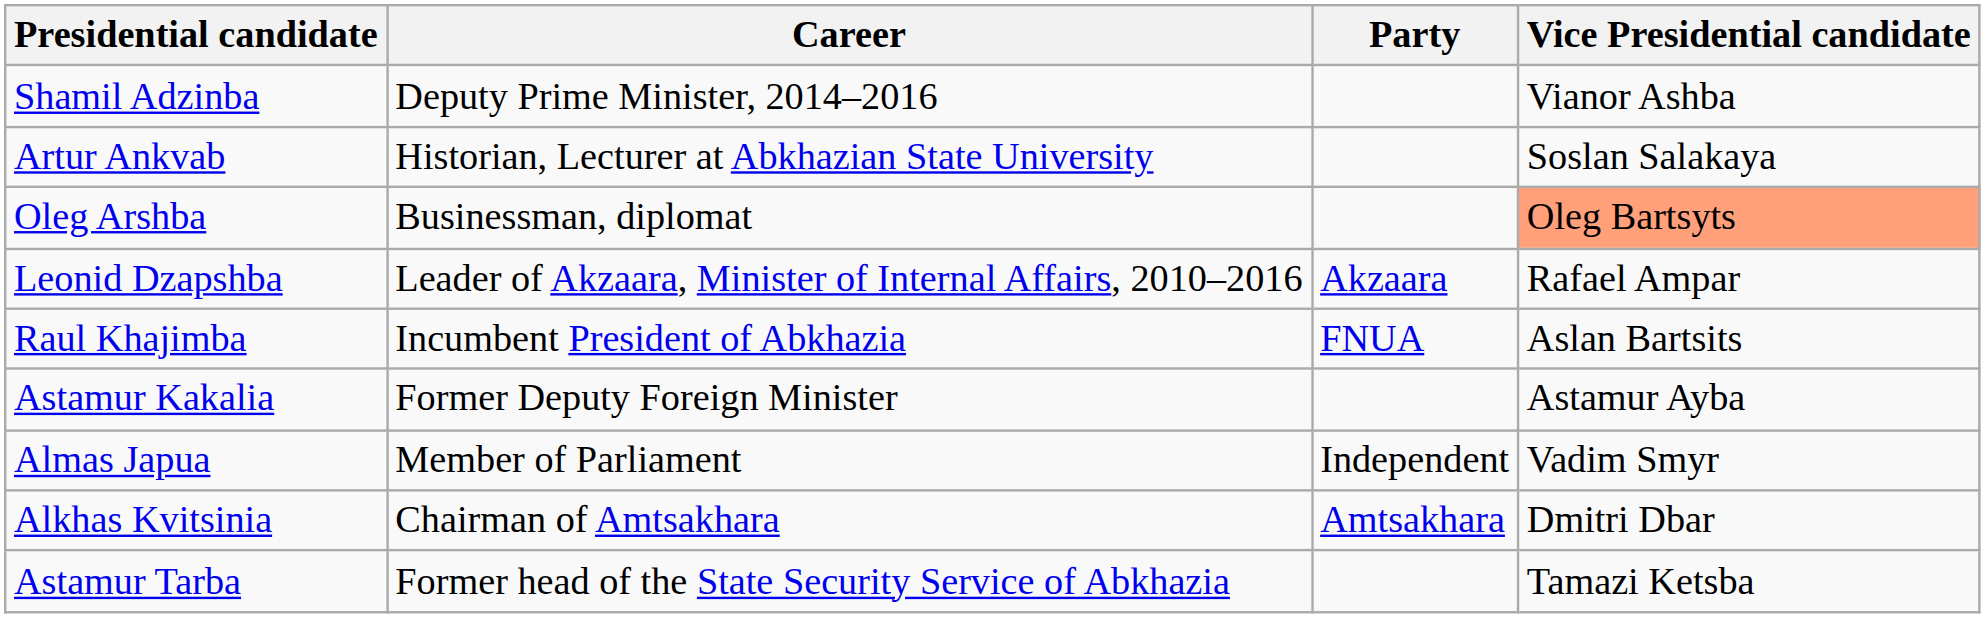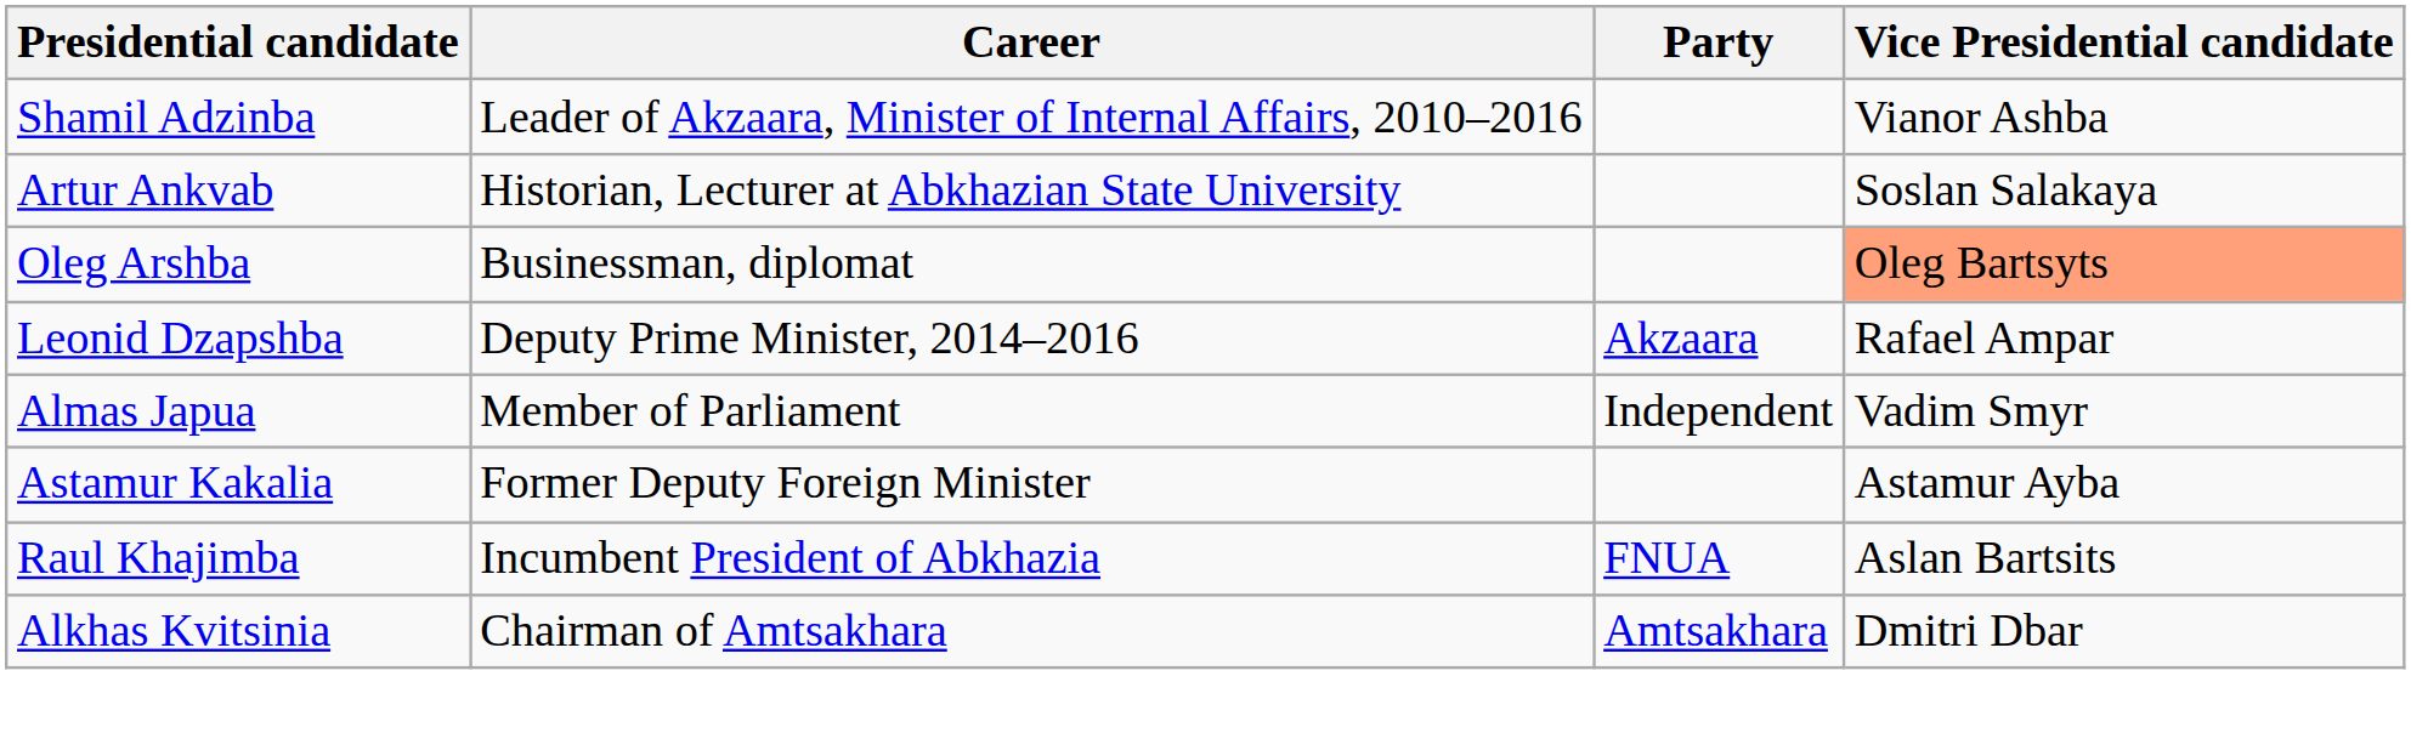Shamil Adzinba | Career: Deputy Prime Minister, 2014–2016 -> Leader of Akzaara, Minister of Internal Affairs, 2010–2016
Leonid Dzapshba | Career: Leader of Akzaara, Minister of Internal Affairs, 2010–2016 -> Deputy Prime Minister, 2014–2016
rows swapped: Almas Japua <-> Raul Khajimba
- row: Astamur Tarba | Former head of the State Security Service of Abkhazia | Tamazi Ketsba
